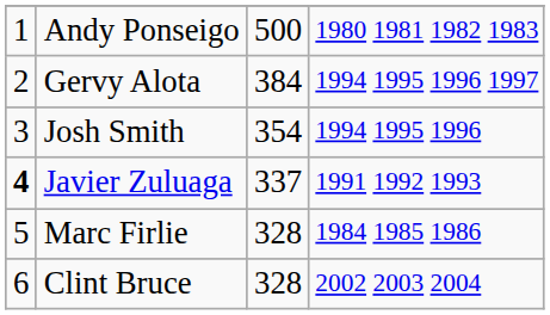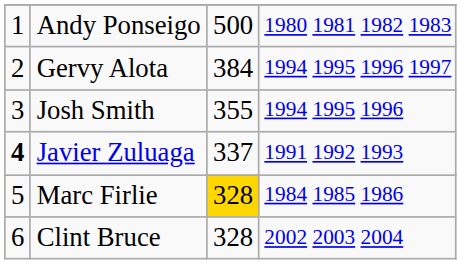Josh Smith | column 3: 354 -> 355
Marc Firlie | column 3: no background -> gold background
